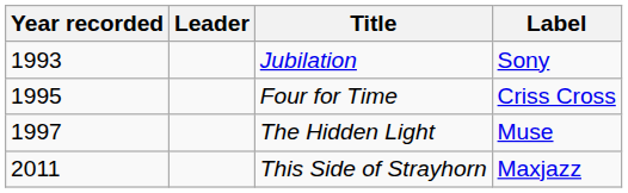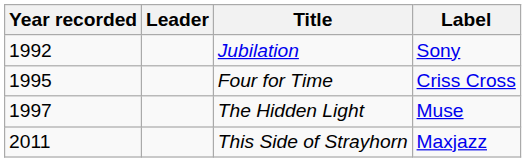Jubilation | Year recorded: 1993 -> 1992
